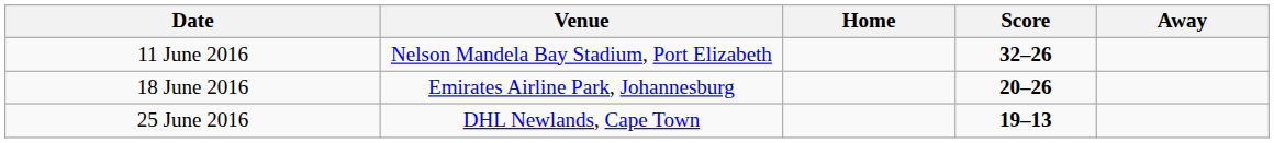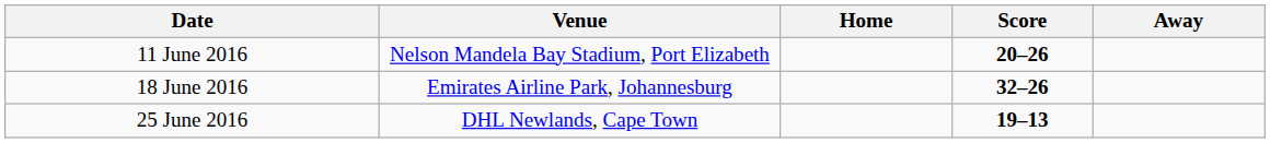11 June 2016 | Score: 32–26 -> 20–26
18 June 2016 | Score: 20–26 -> 32–26
